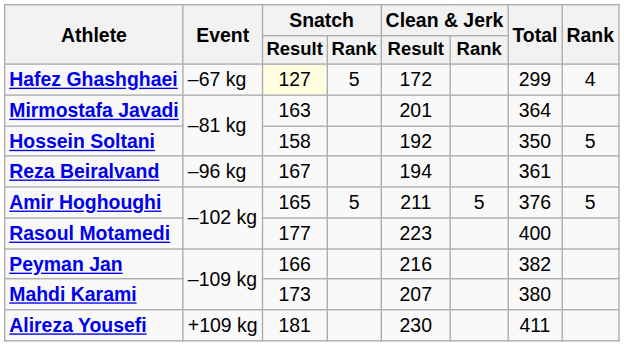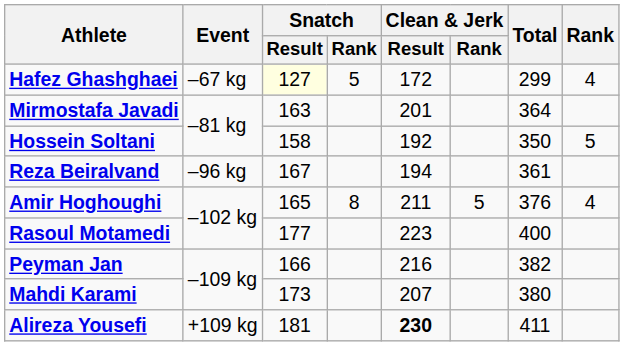Amir Hoghoughi | Snatch / Rank: 5 -> 8
Amir Hoghoughi | Rank: 5 -> 4
Alireza Yousefi | Clean & Jerk / Result: normal -> bold
